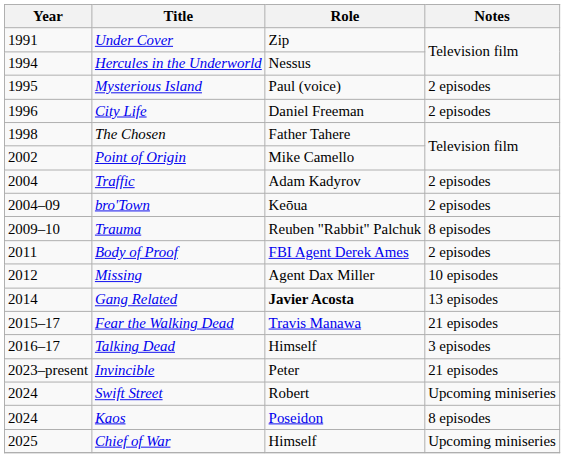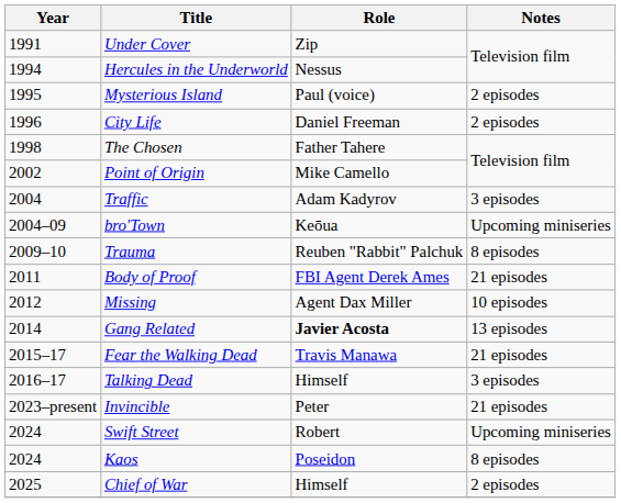Traffic | Notes: 2 episodes -> 3 episodes
bro'Town | Notes: 2 episodes -> Upcoming miniseries
Body of Proof | Notes: 2 episodes -> 21 episodes
Chief of War | Notes: Upcoming miniseries -> 2 episodes
